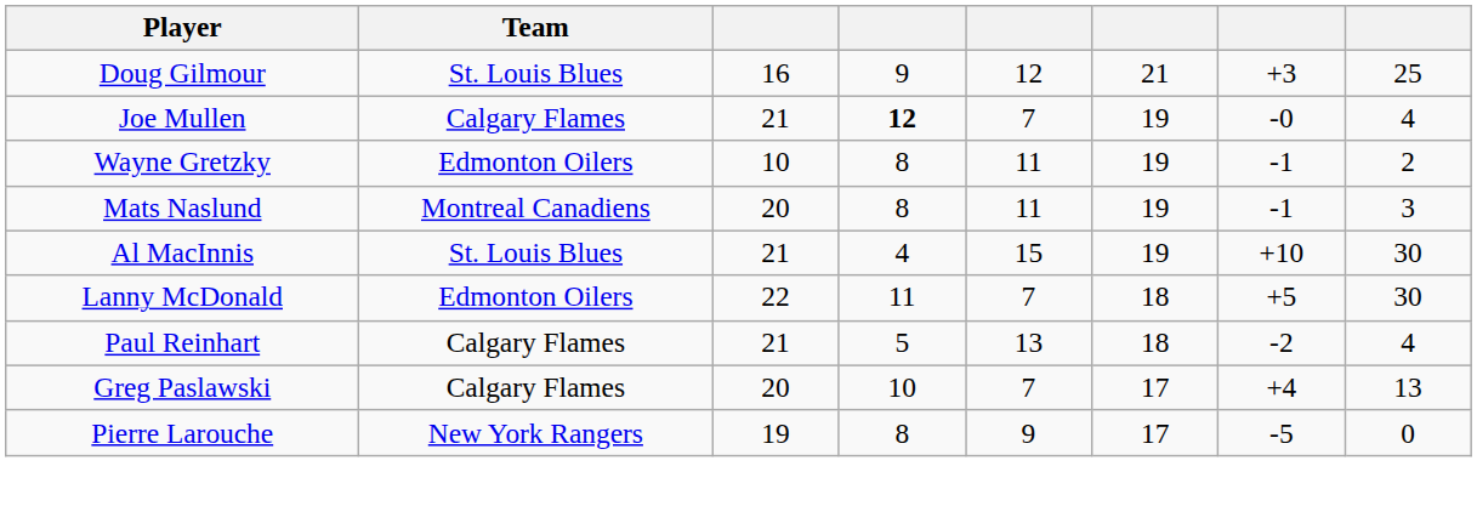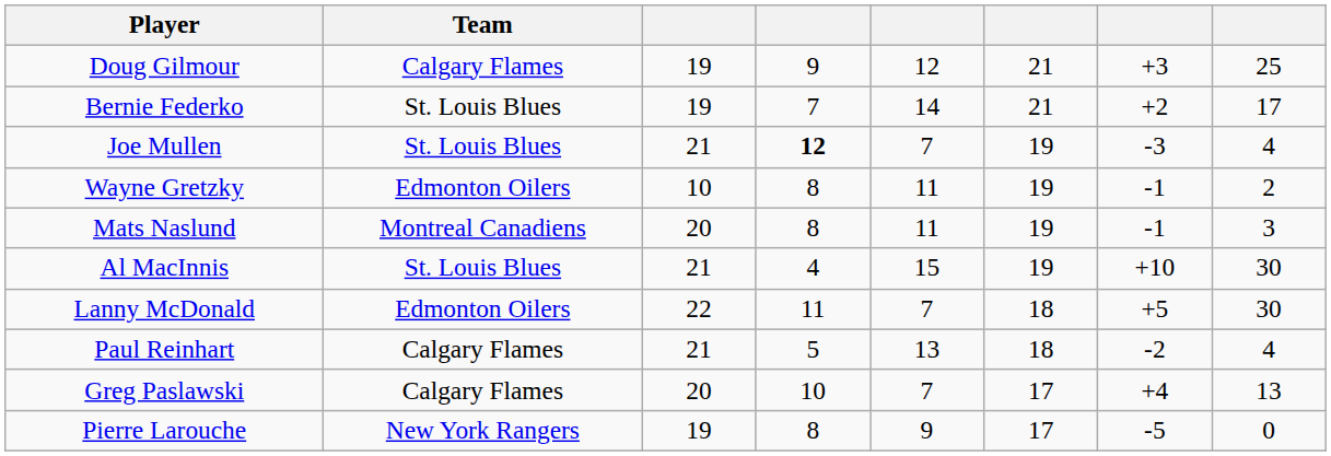Doug Gilmour | Team: St. Louis Blues -> Calgary Flames
Doug Gilmour | column 3: 16 -> 19
+ row: Bernie Federko | St. Louis Blues | 19 | 7 | 14 | 21 | +2 | 17
Joe Mullen | Team: Calgary Flames -> St. Louis Blues
Joe Mullen | column 7: -0 -> -3
